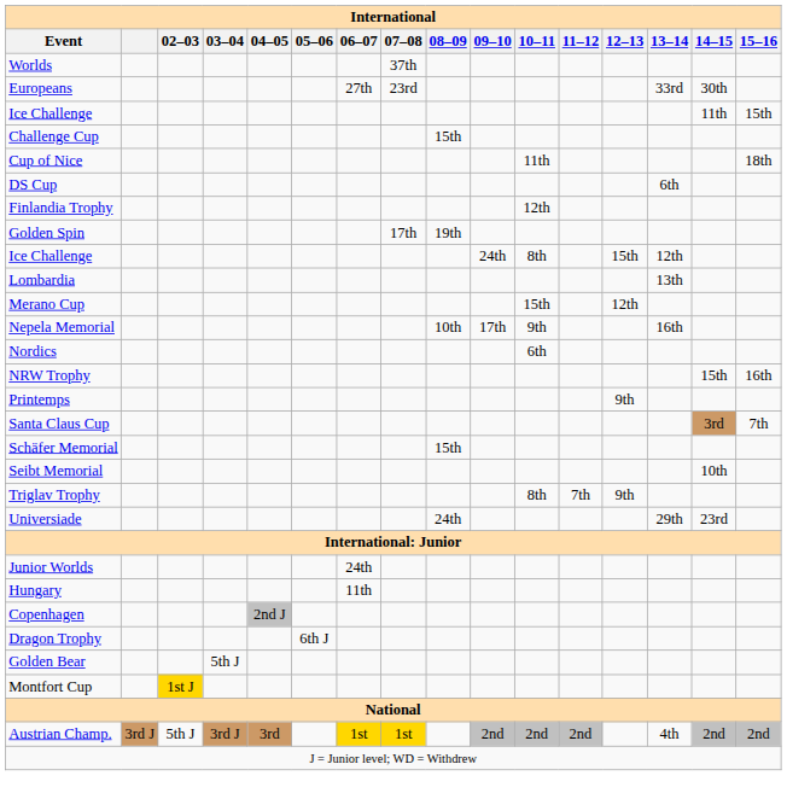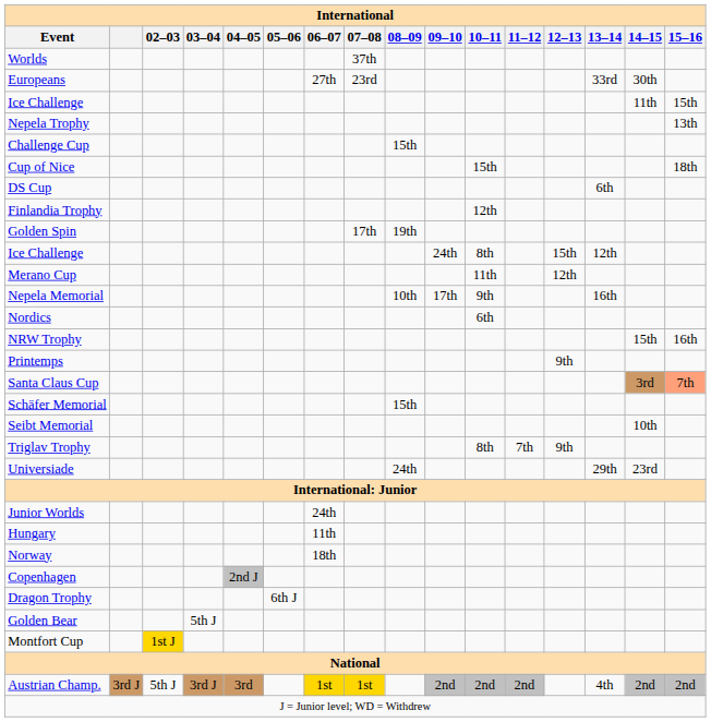+ row: Nepela Trophy | 13th
Cup of Nice | 10–11: 11th -> 15th
- row: Lombardia | 13th
Merano Cup | 10–11: 15th -> 11th
Santa Claus Cup | 15–16: no background -> lightsalmon background
+ row: Norway | 18th
